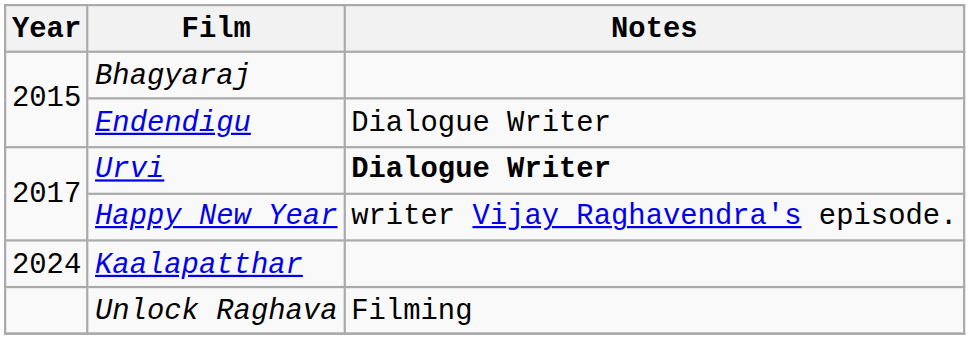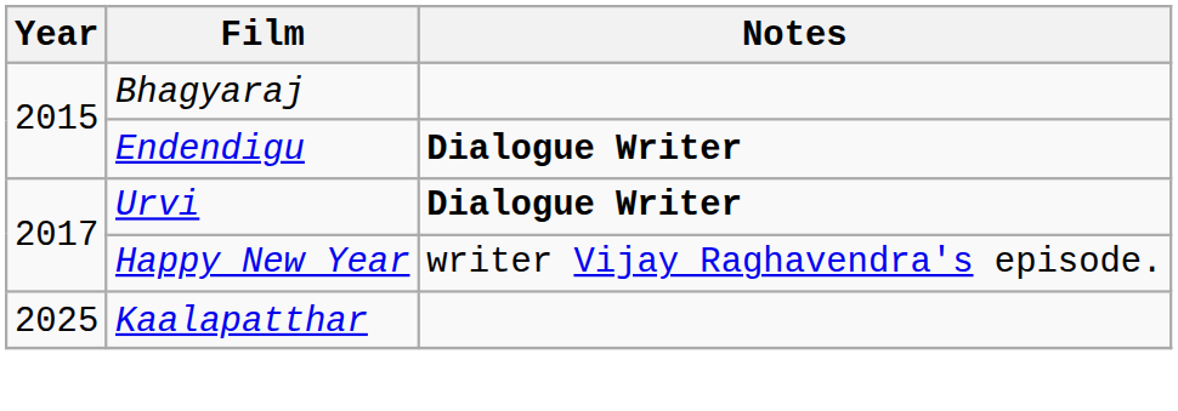Endendigu | Notes: normal -> bold
Kaalapatthar | Year: 2024 -> 2025
- row: Unlock Raghava | Filming
